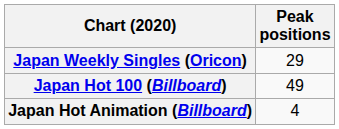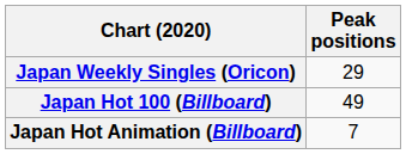Japan Hot Animation (Billboard) | Peak positions: 4 -> 7
